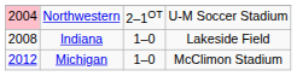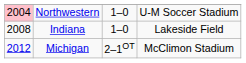Northwestern | column 3: 2–1OT -> 1–0
Michigan | column 3: 1–0 -> 2–1OT
